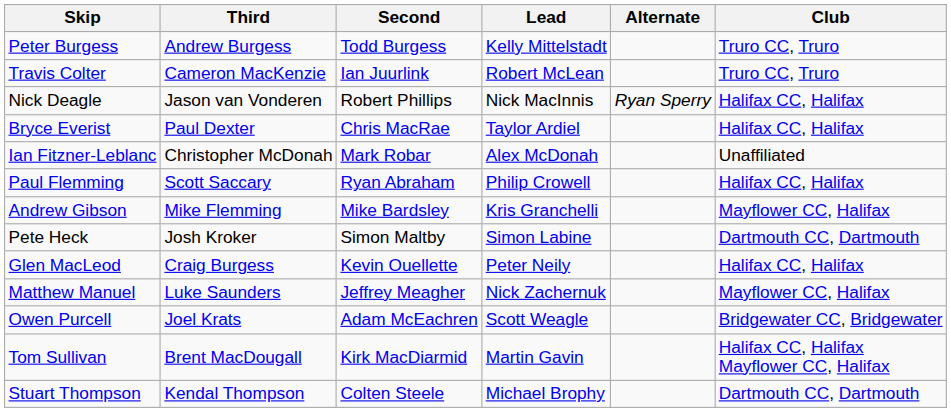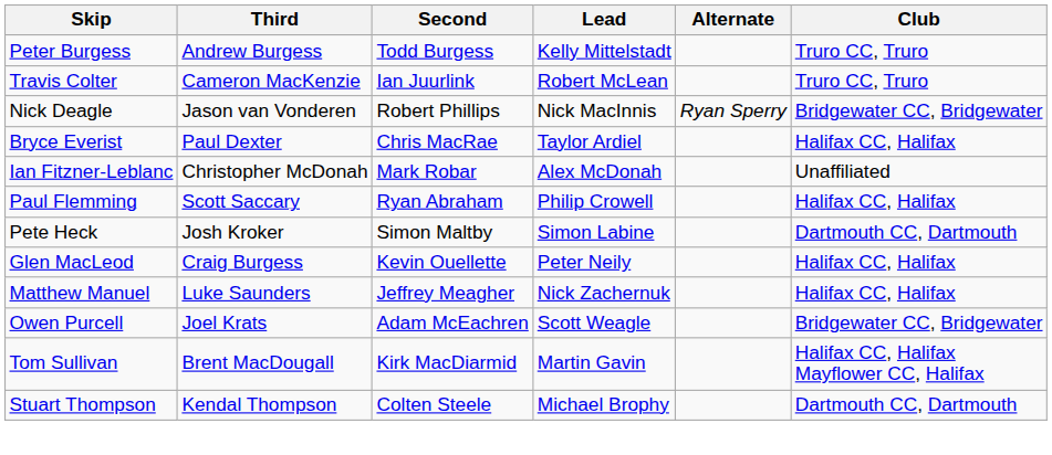Nick Deagle | Club: Halifax CC, Halifax -> Bridgewater CC, Bridgewater
- row: Andrew Gibson | Mike Flemming | Mike Bardsley | Kris Granchelli | Mayflower CC, Halifax
Matthew Manuel | Club: Mayflower CC, Halifax -> Halifax CC, Halifax
